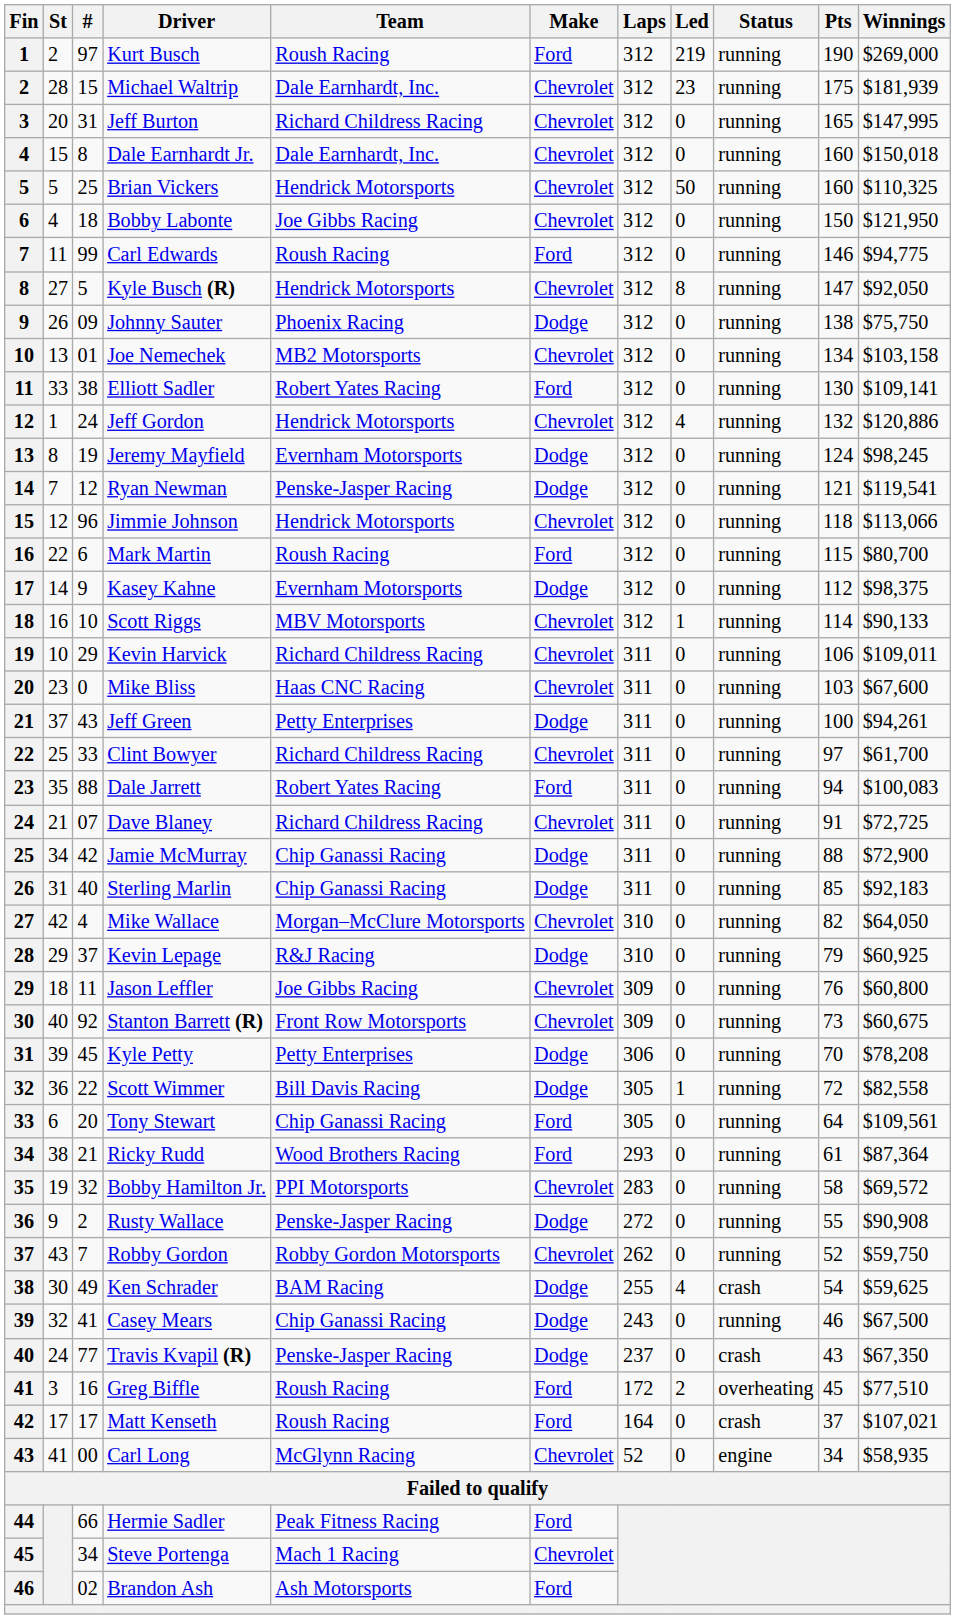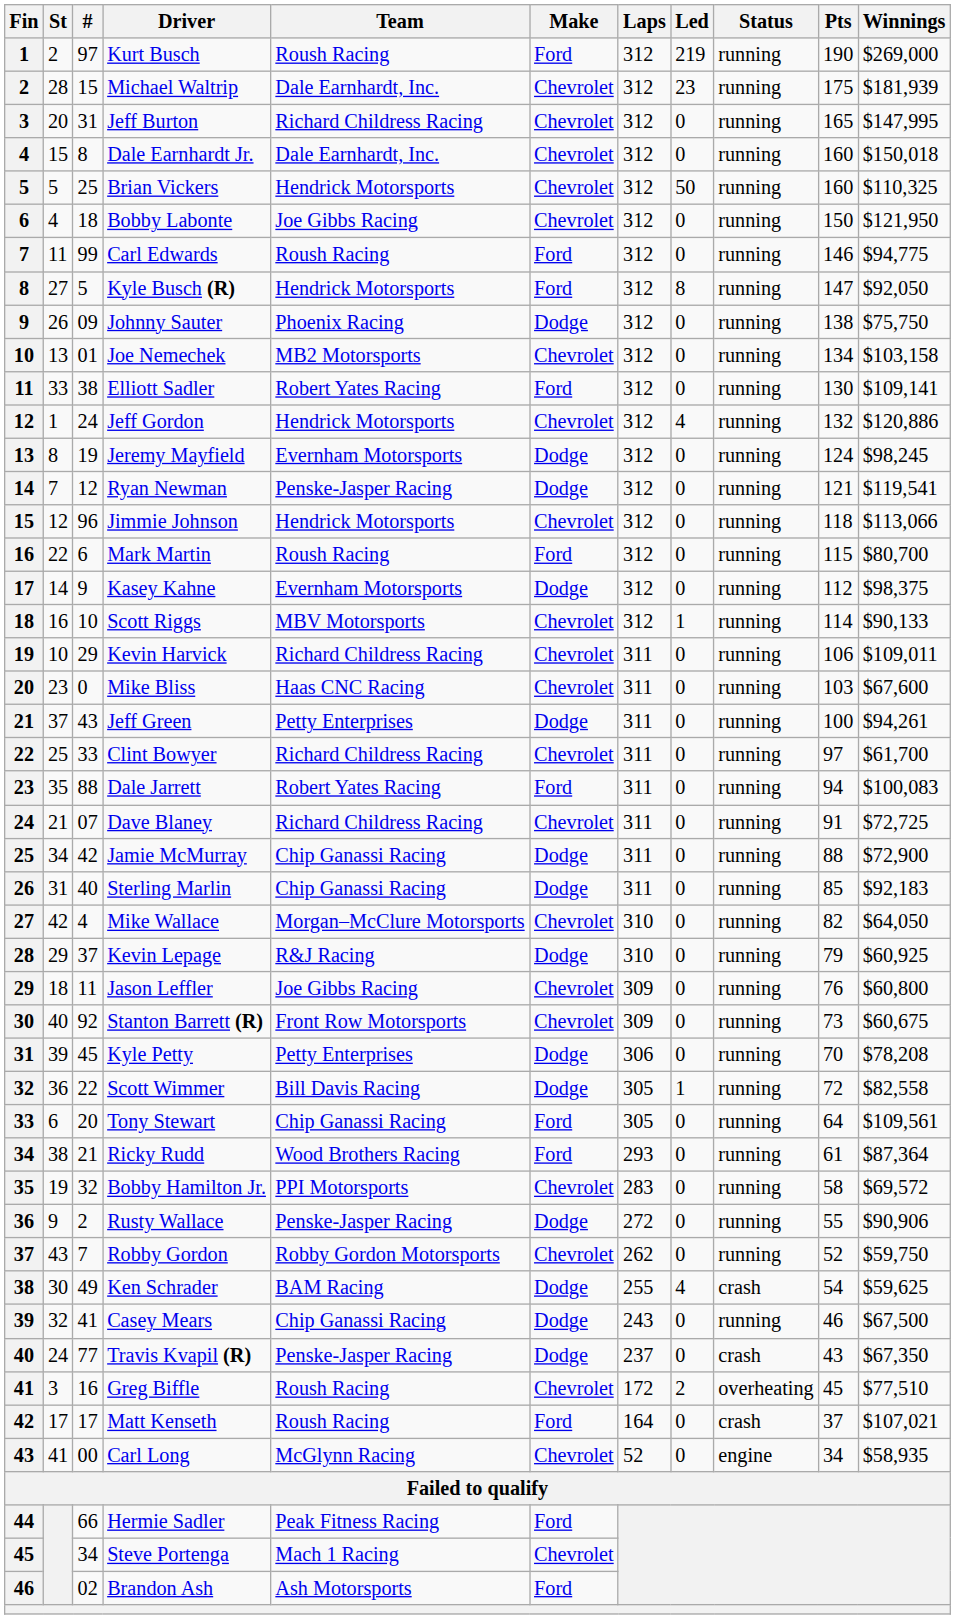Kyle Busch (R) | Make: Chevrolet -> Ford
Rusty Wallace | Winnings: $90,908 -> $90,906
Greg Biffle | Make: Ford -> Chevrolet
